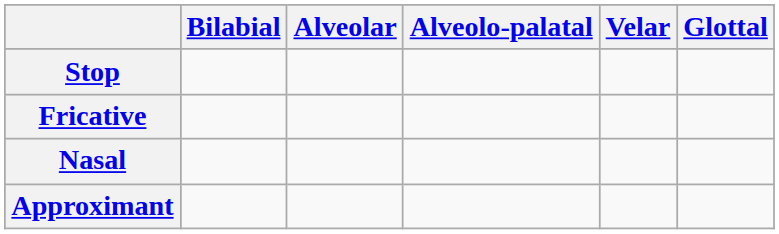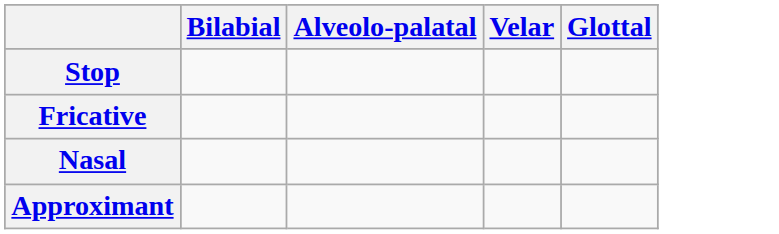- column: Alveolar
